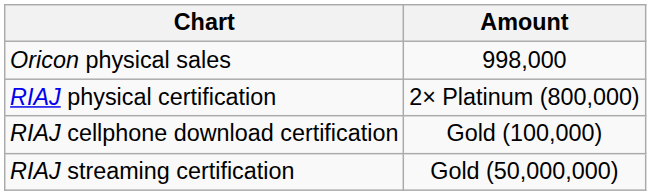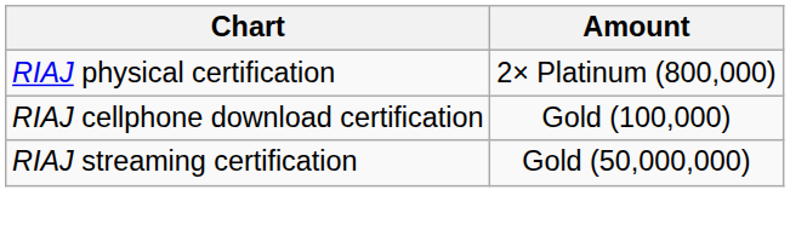- row: Oricon physical sales | 998,000
